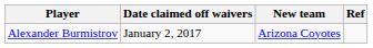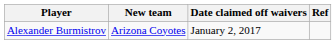columns swapped: New team <-> Date claimed off waivers
